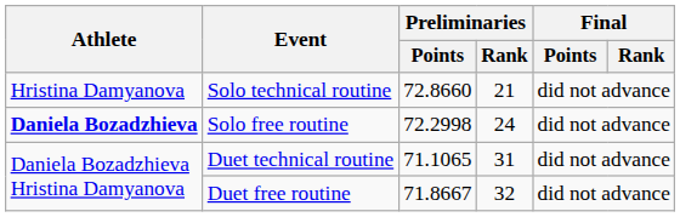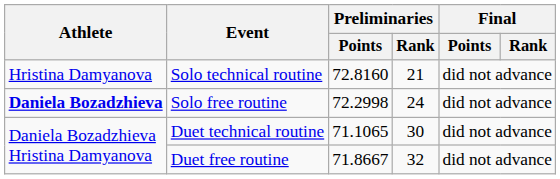Solo technical routine | Preliminaries / Points: 72.8660 -> 72.8160
Duet technical routine | Preliminaries / Rank: 31 -> 30
